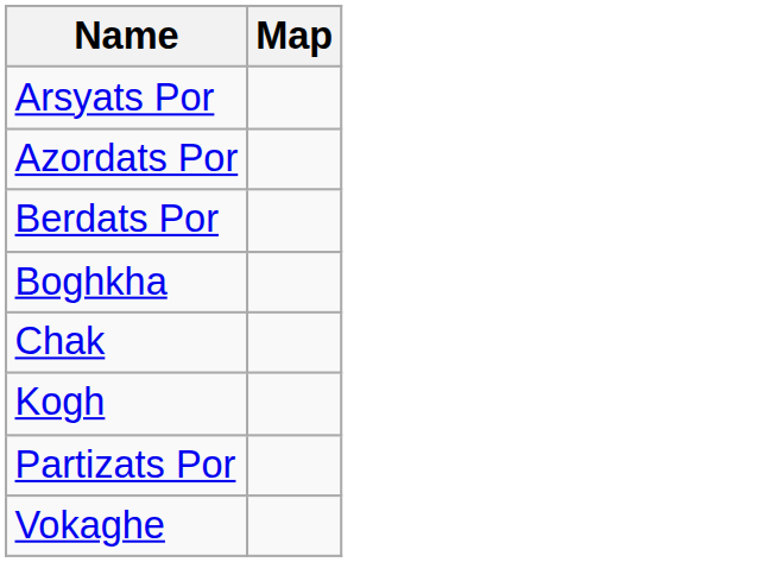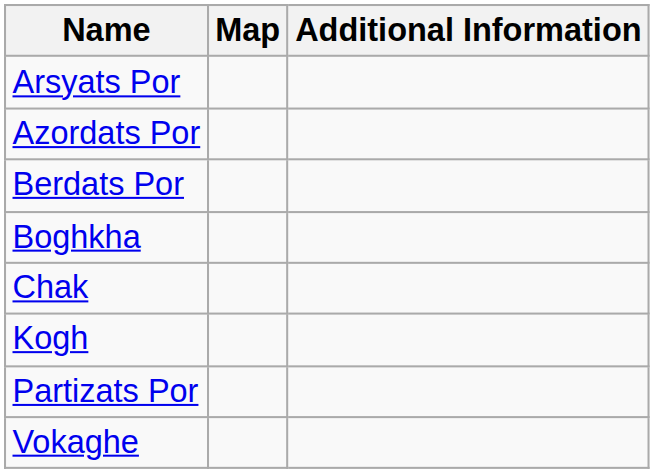+ column: Additional Information
